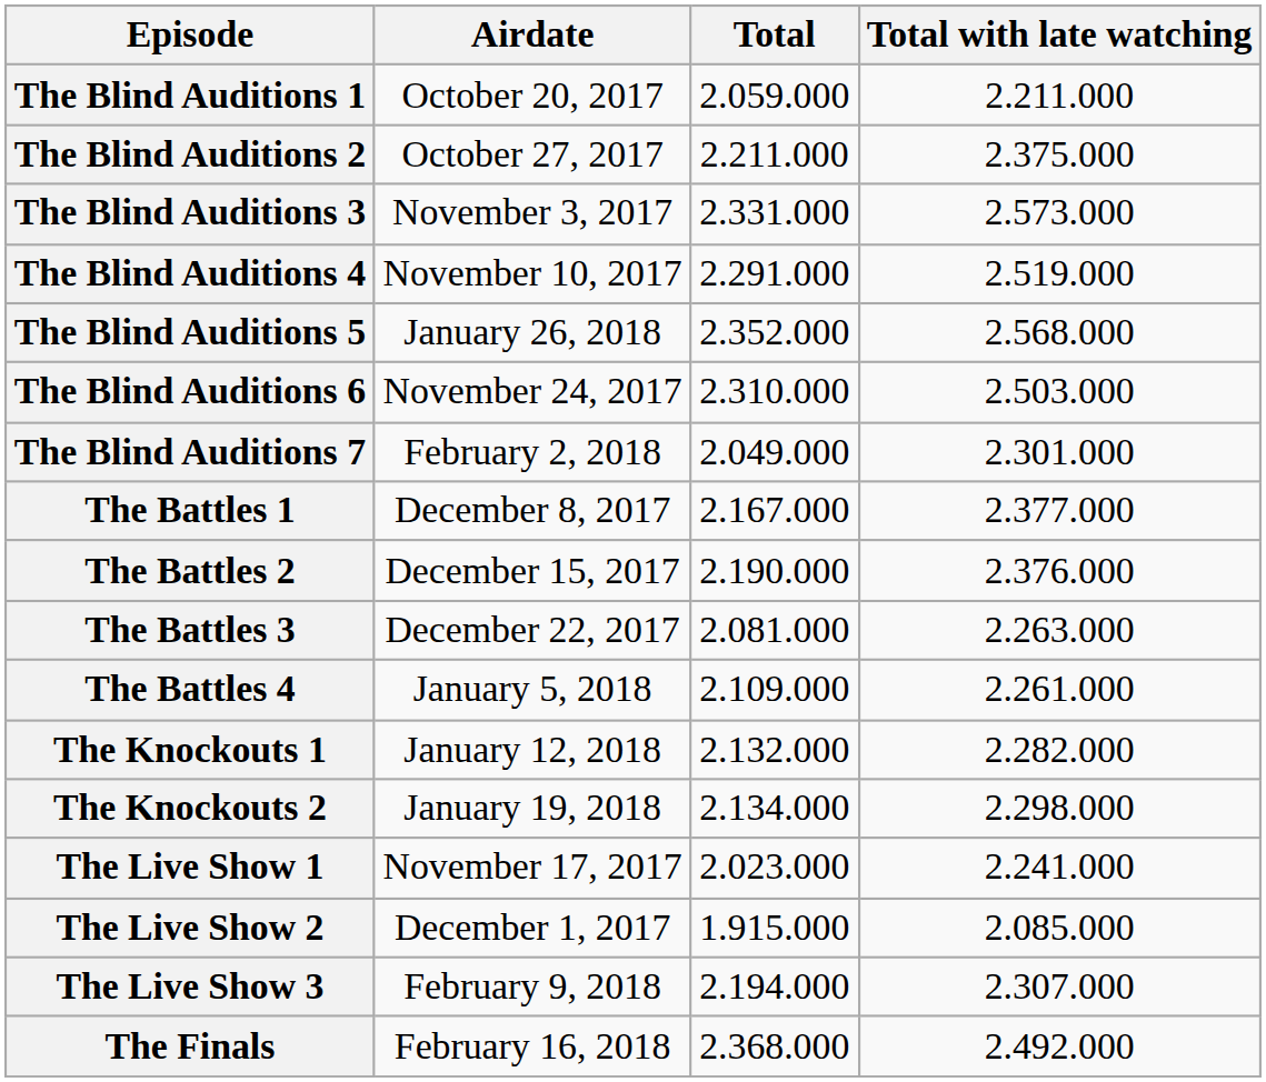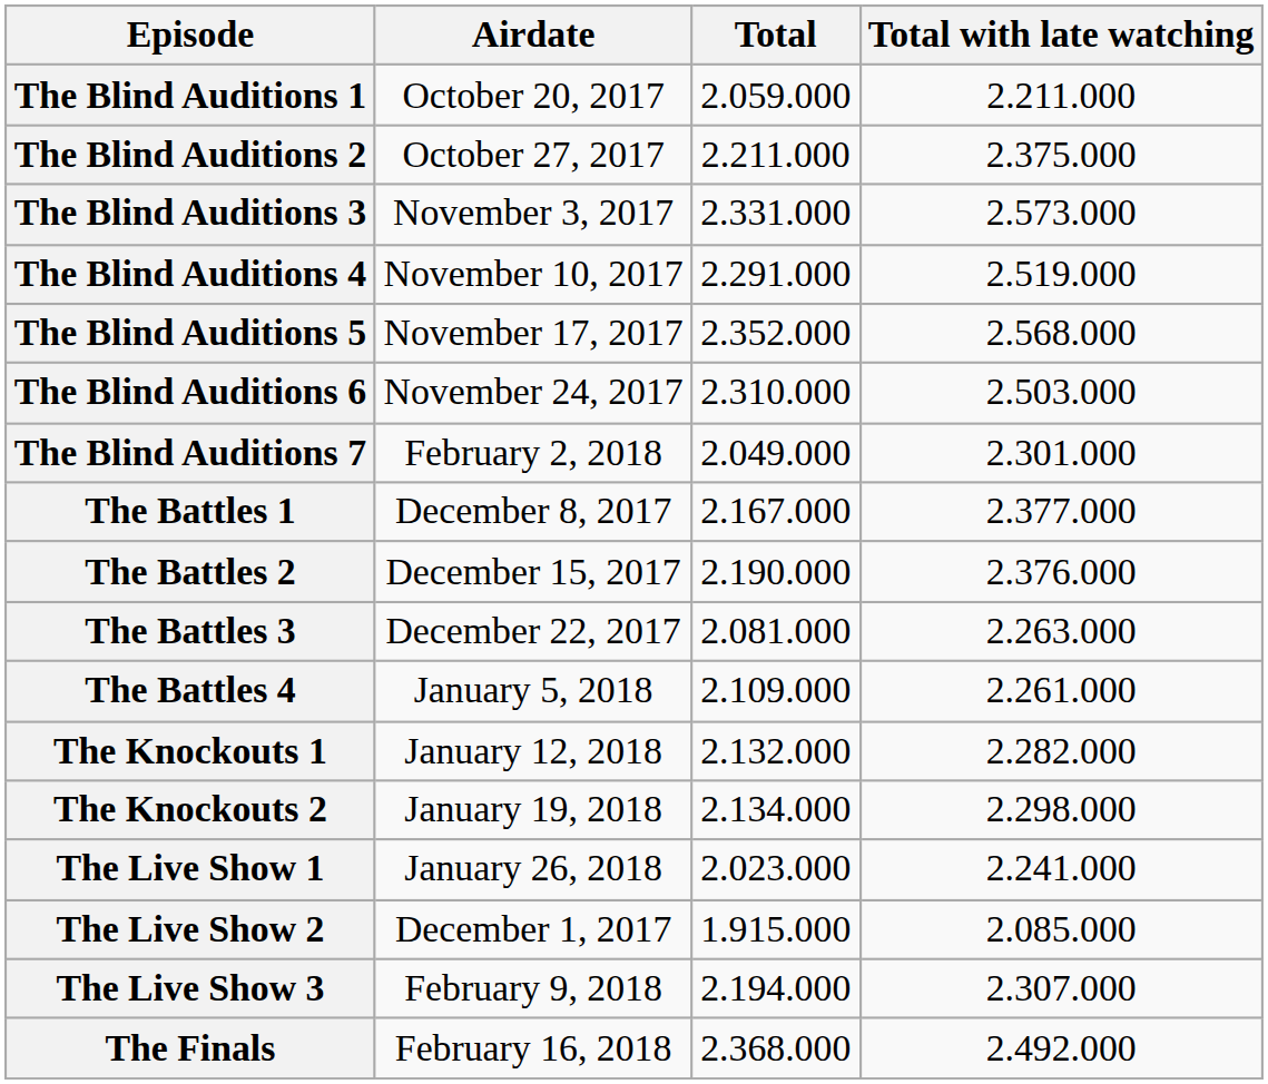The Blind Auditions 5 | Airdate: January 26, 2018 -> November 17, 2017
The Live Show 1 | Airdate: November 17, 2017 -> January 26, 2018
